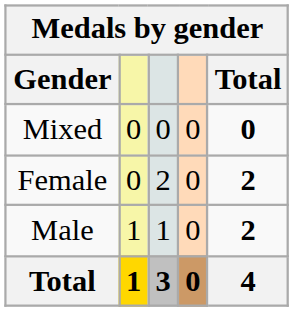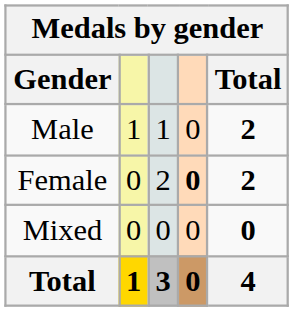rows swapped: Male <-> Mixed
Female | column 4: normal -> bold
